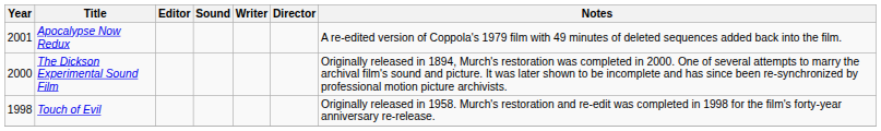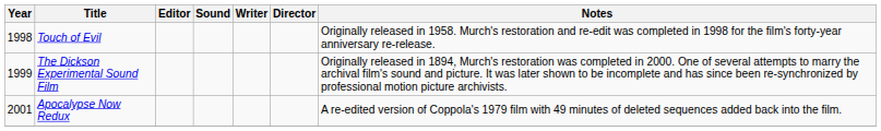rows swapped: Touch of Evil <-> Apocalypse Now Redux
The Dickson Experimental Sound Film | Year: 2000 -> 1999
